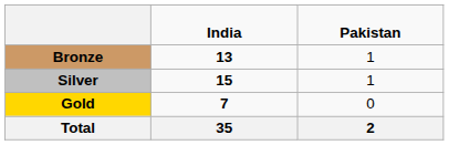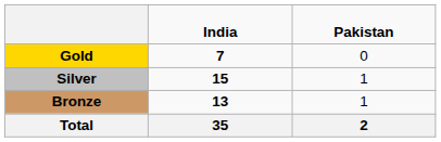rows swapped: Gold <-> Bronze
